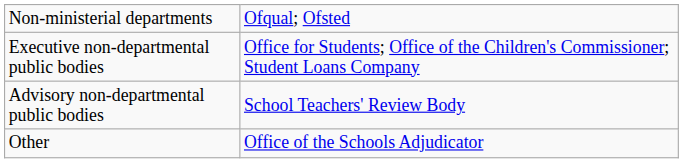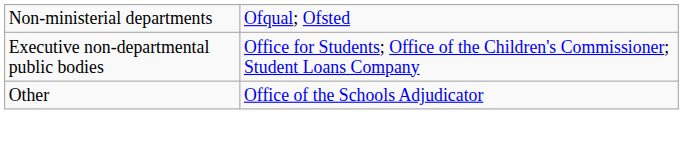- row: Advisory non-departmental public bodies | School Teachers' Review Body
